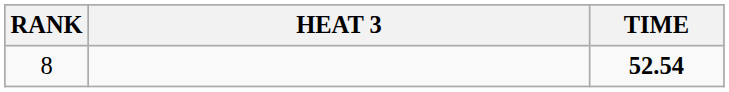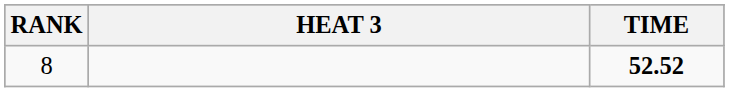8 | TIME: 52.54 -> 52.52
